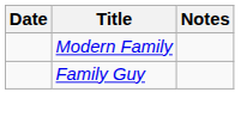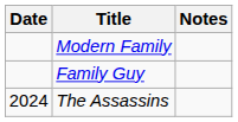+ row: 2024 | The Assassins
